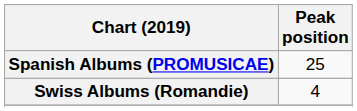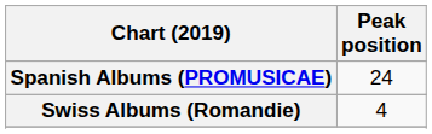Spanish Albums (PROMUSICAE) | Peak position: 25 -> 24
